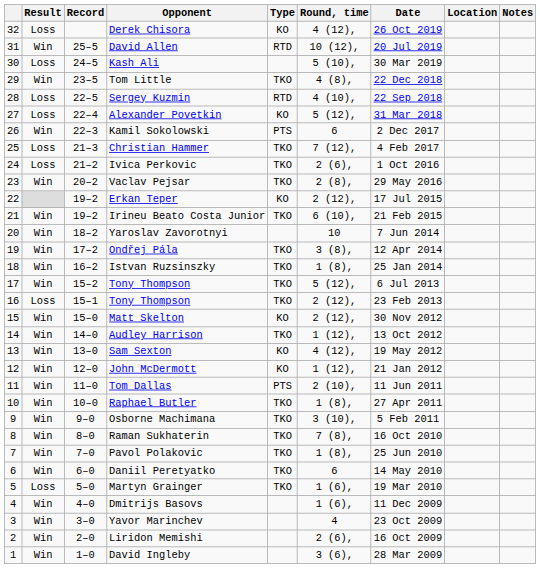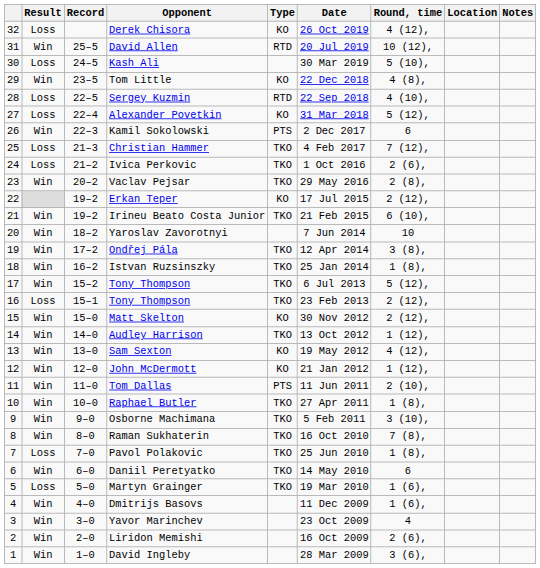columns swapped: Round, time <-> Date
Tom Little | Type: TKO -> KO
Pavol Polakovic | Result: Win -> Loss
